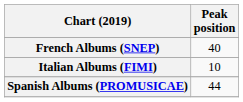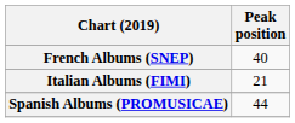Italian Albums (FIMI) | Peak position: 10 -> 21
